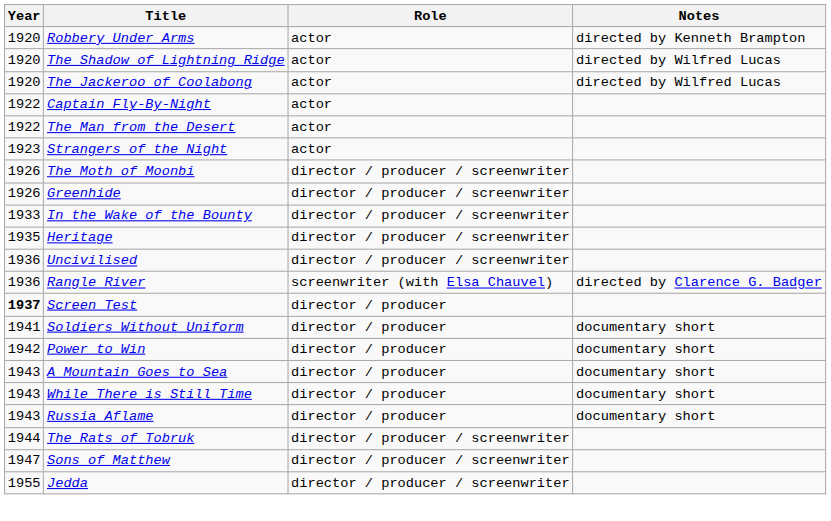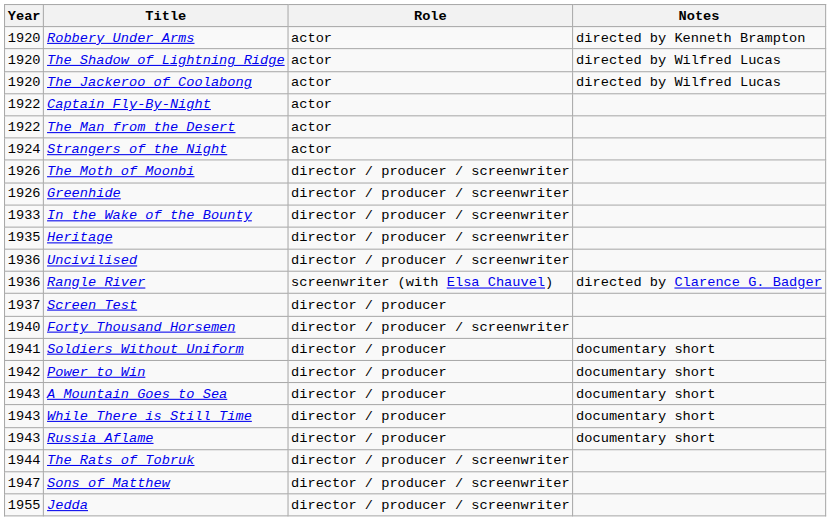Strangers of the Night | Year: 1923 -> 1924
Screen Test | Year: bold -> normal
+ row: 1940 | Forty Thousand Horsemen | director / producer / screenwriter
